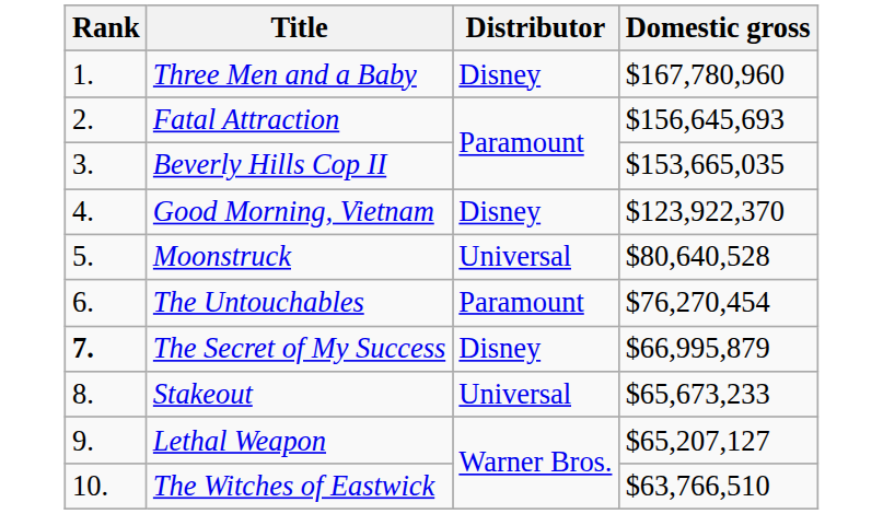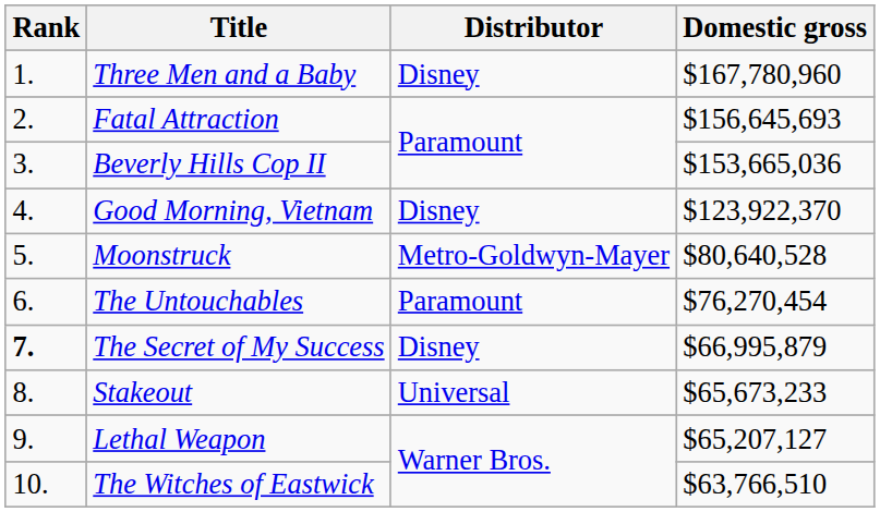Beverly Hills Cop II | Domestic gross: $153,665,035 -> $153,665,036
Moonstruck | Distributor: Universal -> Metro-Goldwyn-Mayer
